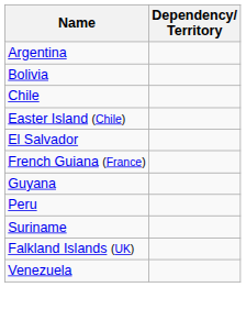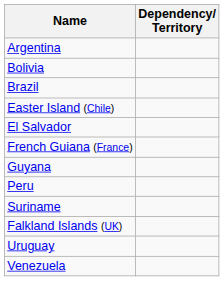+ row: Brazil
- row: Chile
+ row: Uruguay
